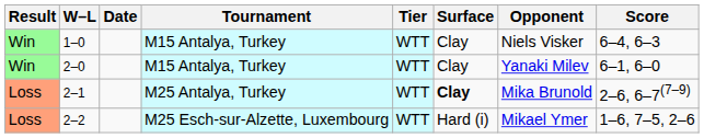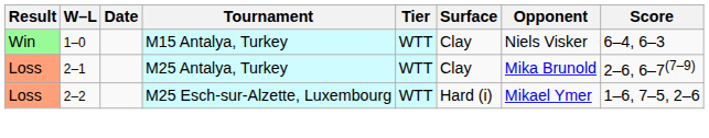- row: Win | 2–0 | M15 Antalya, Turkey | WTT | Clay | Yanaki Milev | 6–1, 6–0
2–1 | Surface: bold -> normal
